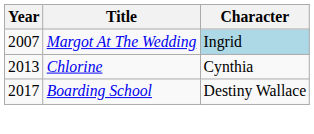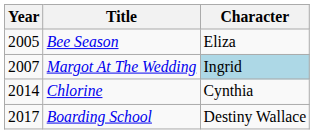+ row: 2005 | Bee Season | Eliza
Chlorine | Year: 2013 -> 2014
